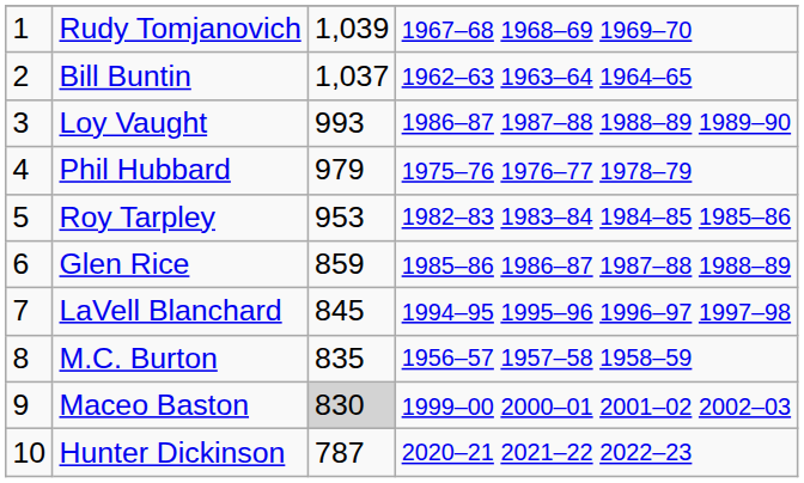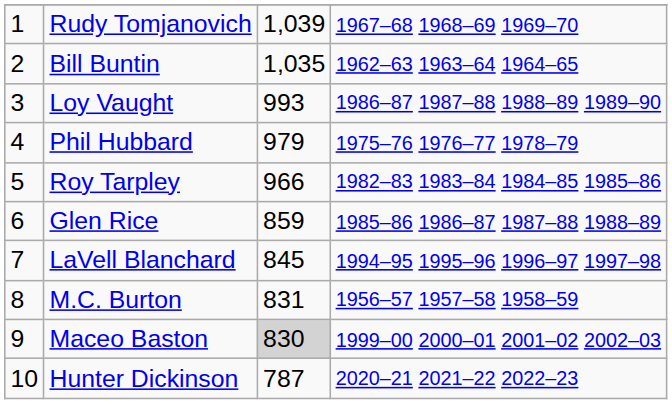Bill Buntin | column 3: 1,037 -> 1,035
Roy Tarpley | column 3: 953 -> 966
M.C. Burton | column 3: 835 -> 831
